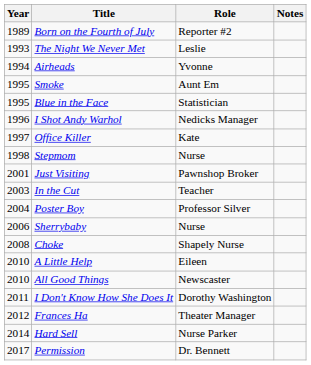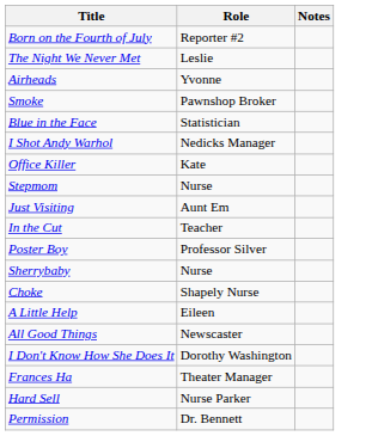- column: Year | 1989 | 1993 | 1994 | 1995 | 1995 | 1996 | 1997 | 1998 | 2001 | 2003 | 2004 | 2006 | 2008 | 2010 | 2010 | 2011 | 2012 | 2014 | 2017
Smoke | Role: Aunt Em -> Pawnshop Broker
Just Visiting | Role: Pawnshop Broker -> Aunt Em
